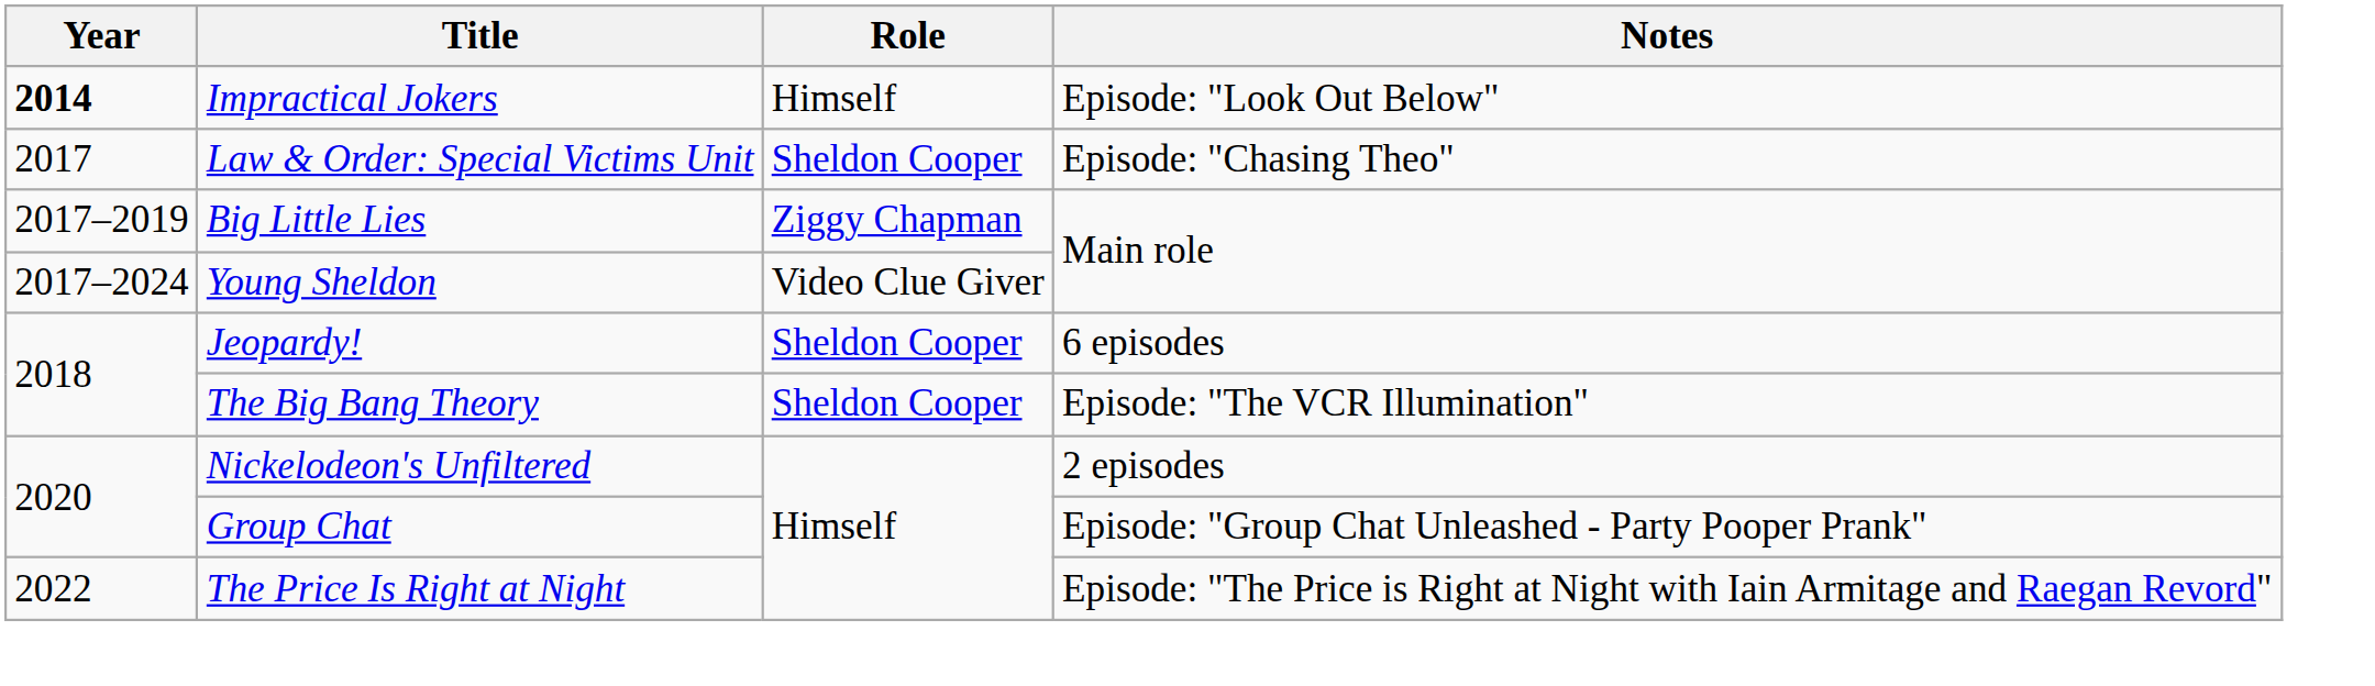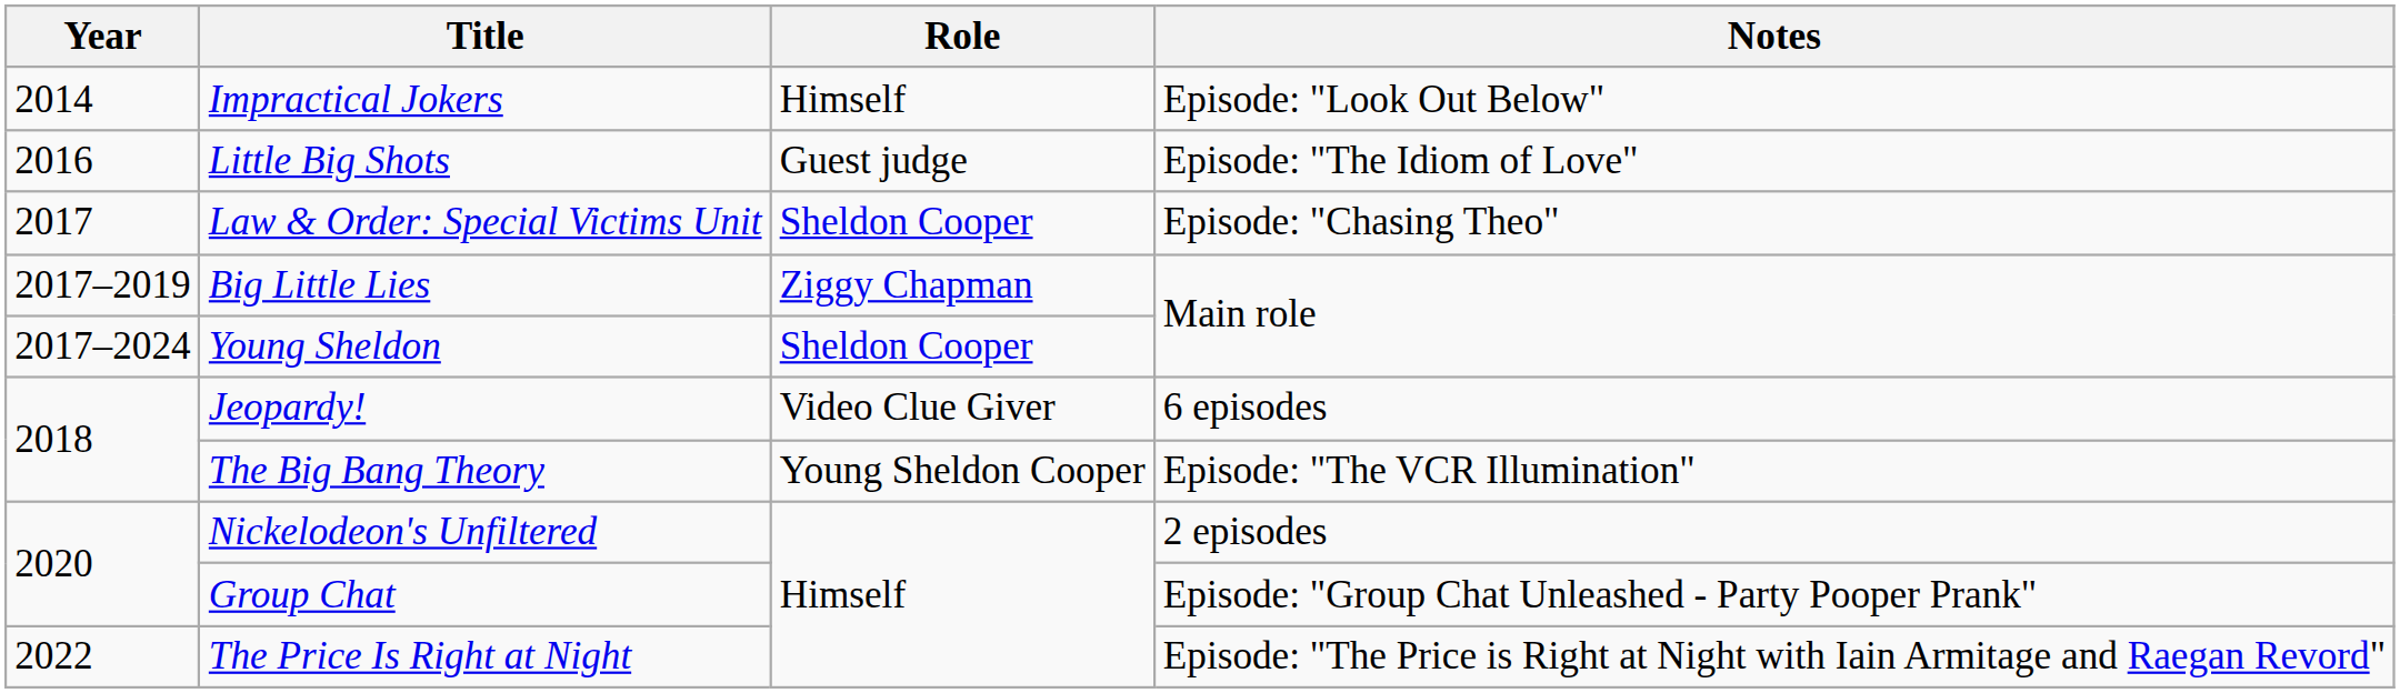Impractical Jokers | Year: bold -> normal
+ row: 2016 | Little Big Shots | Guest judge | Episode: "The Idiom of Love"
Young Sheldon | Role: Video Clue Giver -> Sheldon Cooper
Jeopardy! | Role: Sheldon Cooper -> Video Clue Giver
The Big Bang Theory | Role: Sheldon Cooper -> Young Sheldon Cooper
